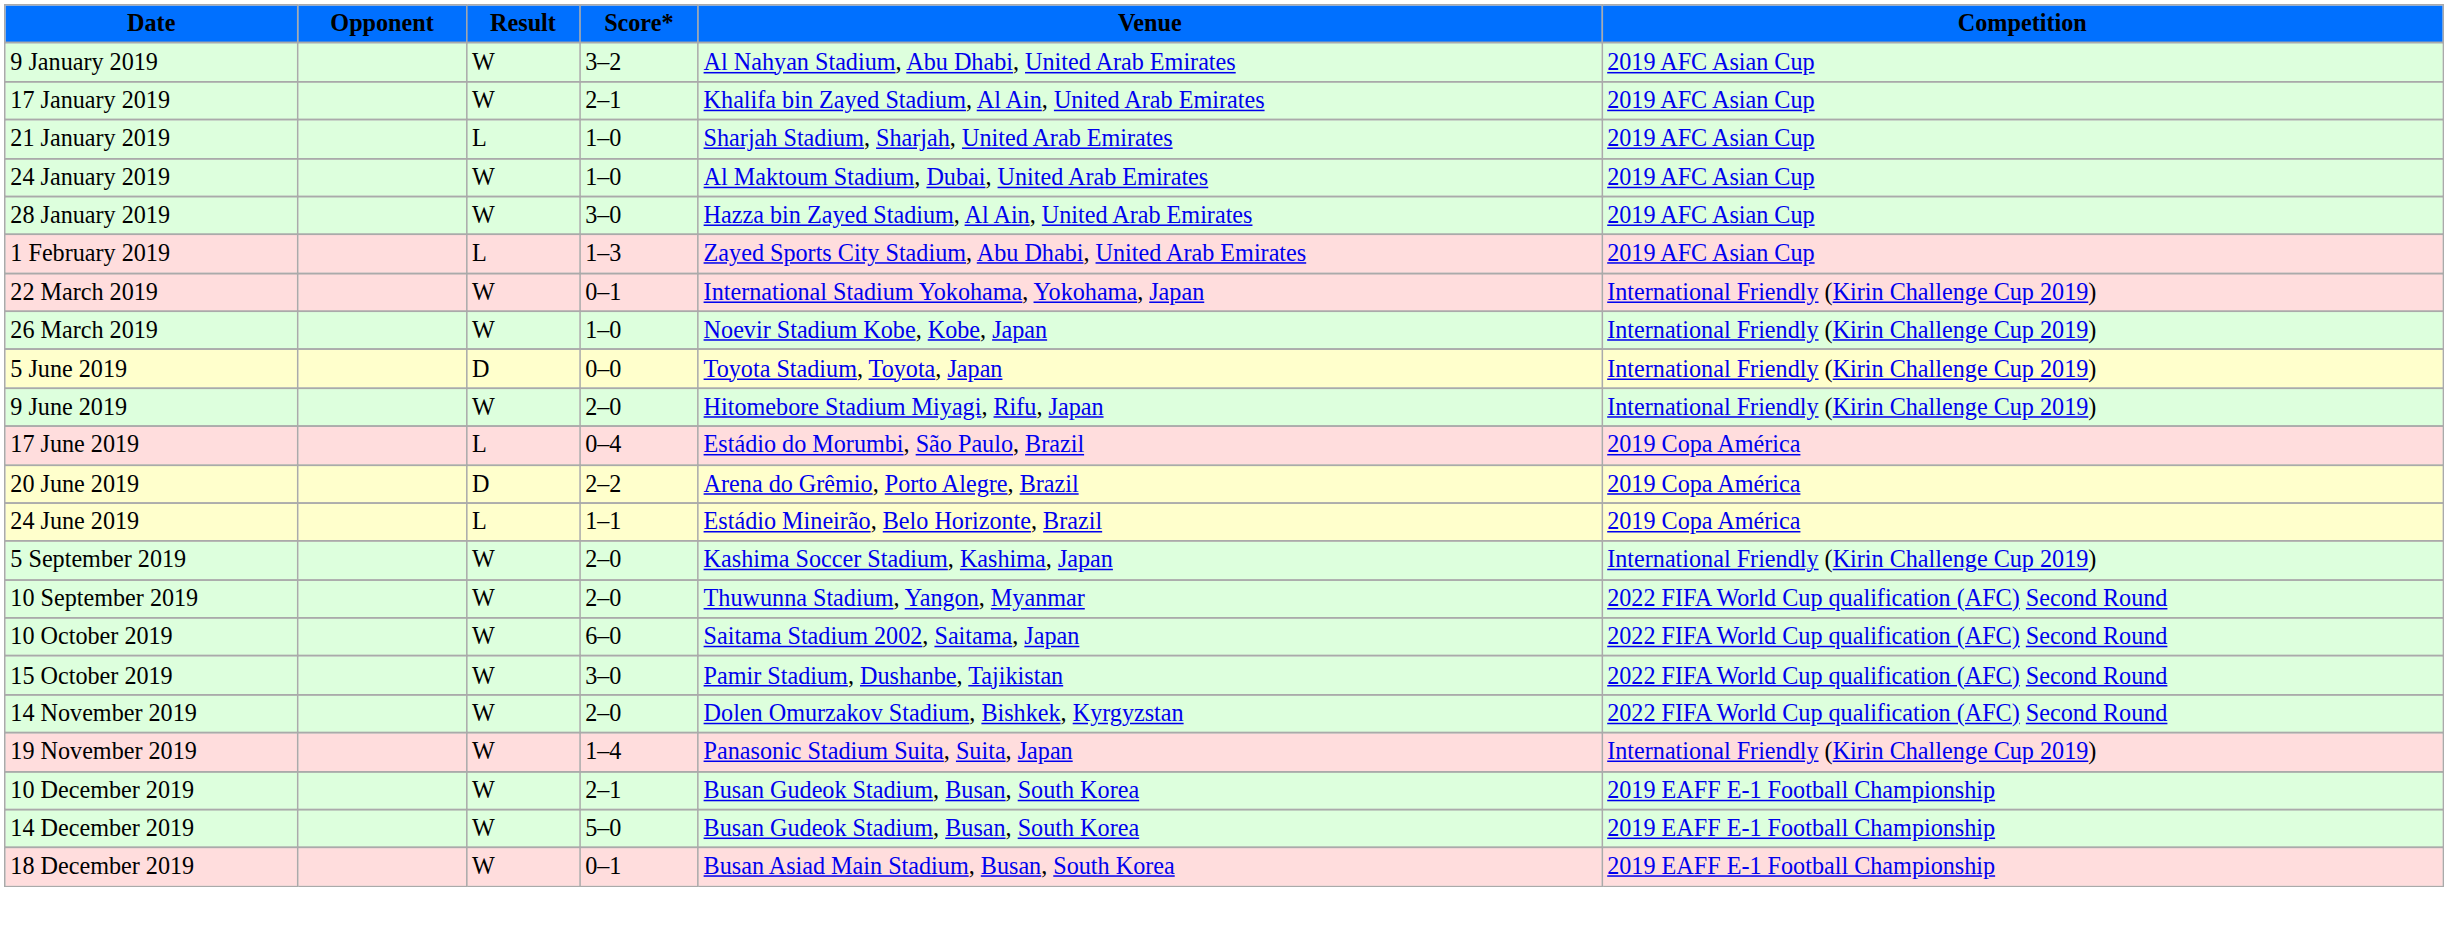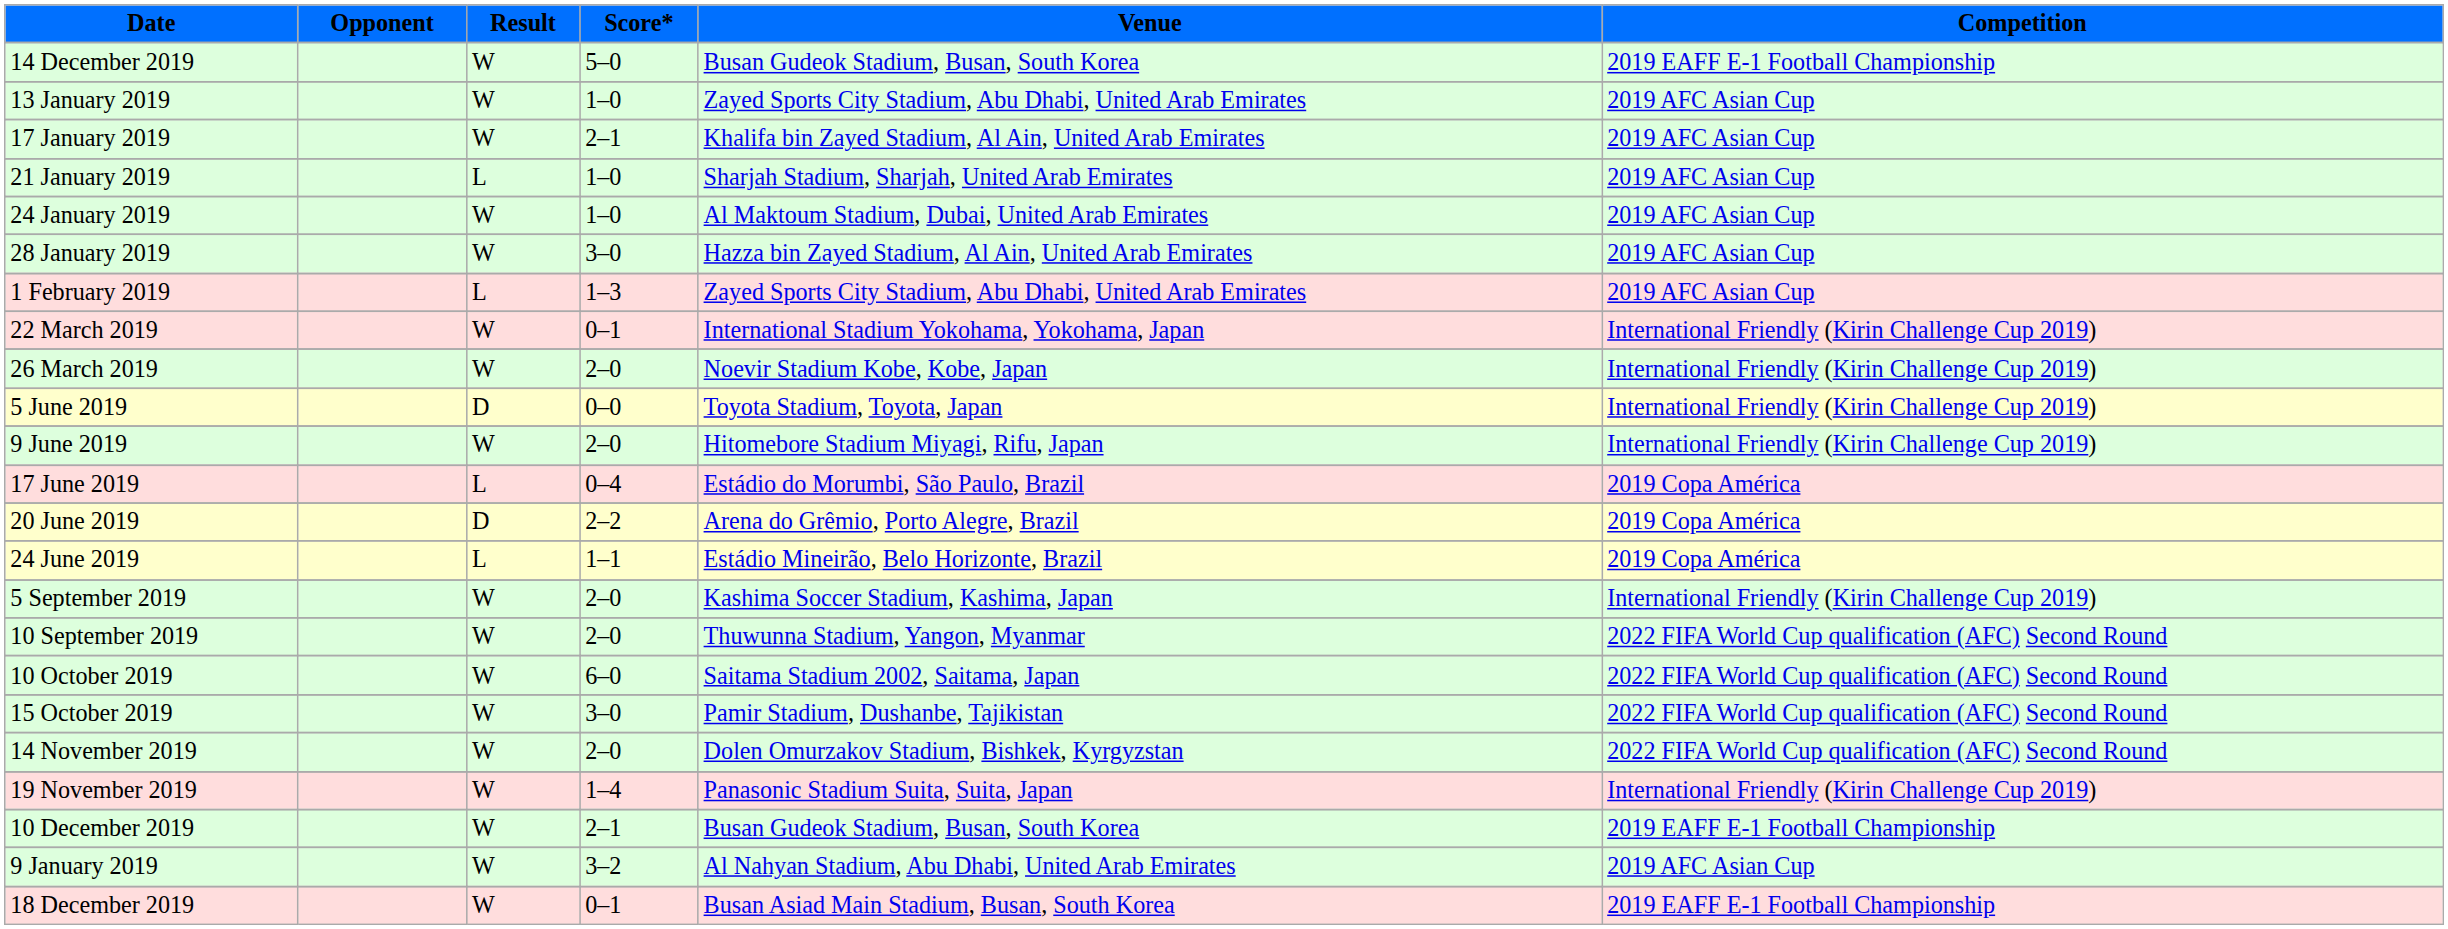rows swapped: 9 January 2019 <-> 14 December 2019
+ row: 13 January 2019 | W | 1–0 | Zayed Sports City Stadium, Abu Dhabi, United Arab Emirates | 2019 AFC Asian Cup
26 March 2019 | Score*: 1–0 -> 2–0
